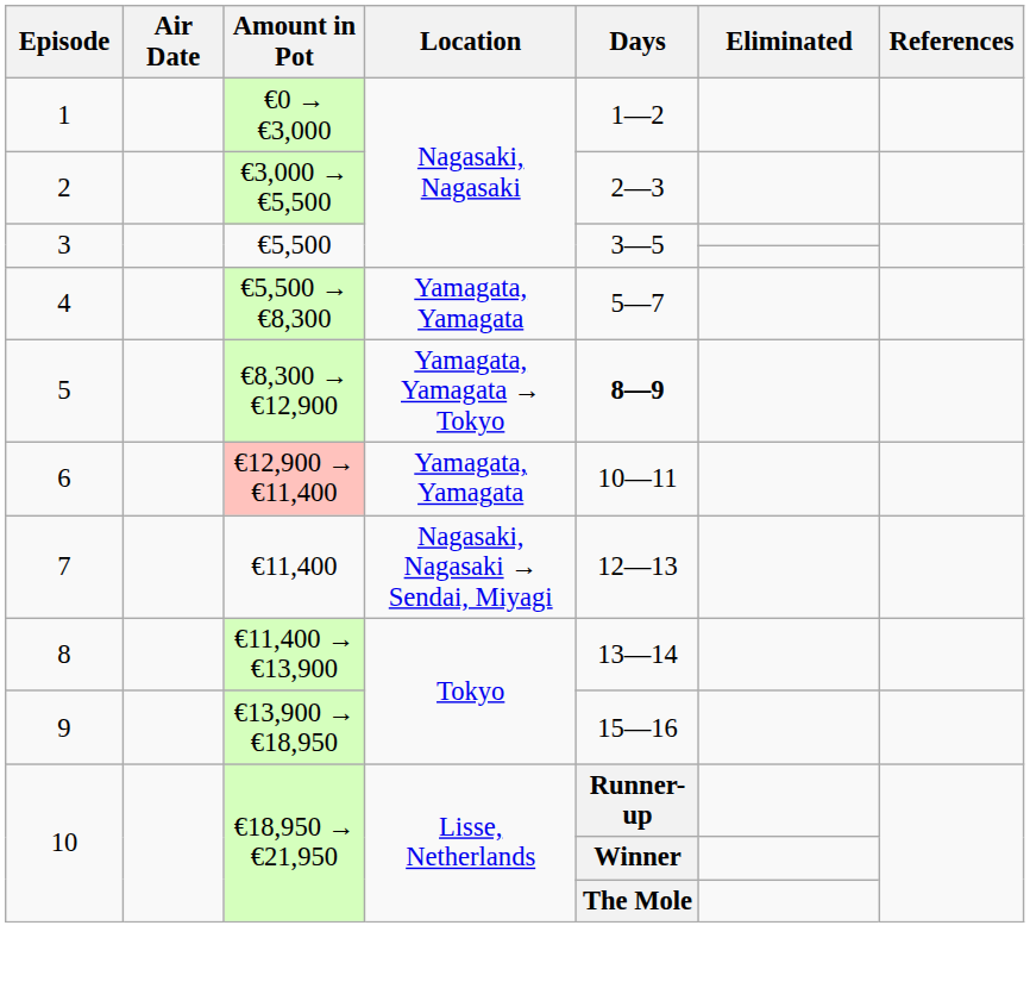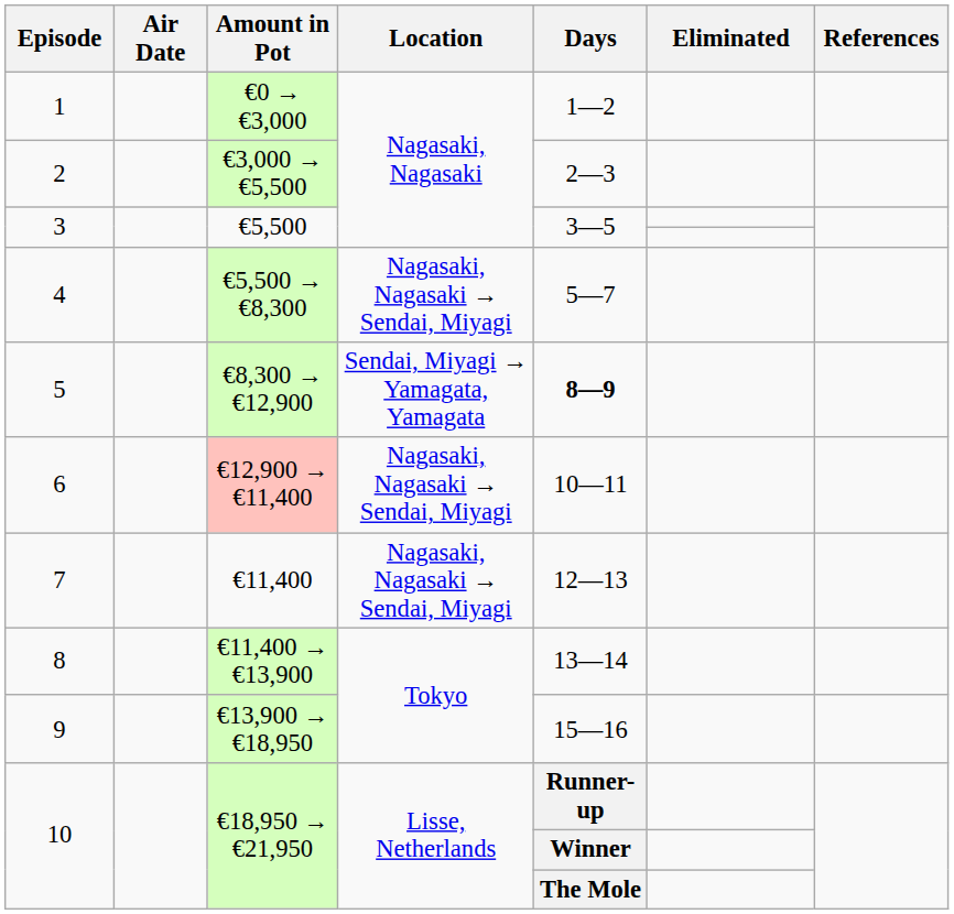4 | Location: Yamagata, Yamagata -> Nagasaki, Nagasaki → Sendai, Miyagi
5 | Location: Yamagata, Yamagata → Tokyo -> Sendai, Miyagi → Yamagata, Yamagata
6 | Location: Yamagata, Yamagata -> Nagasaki, Nagasaki → Sendai, Miyagi
